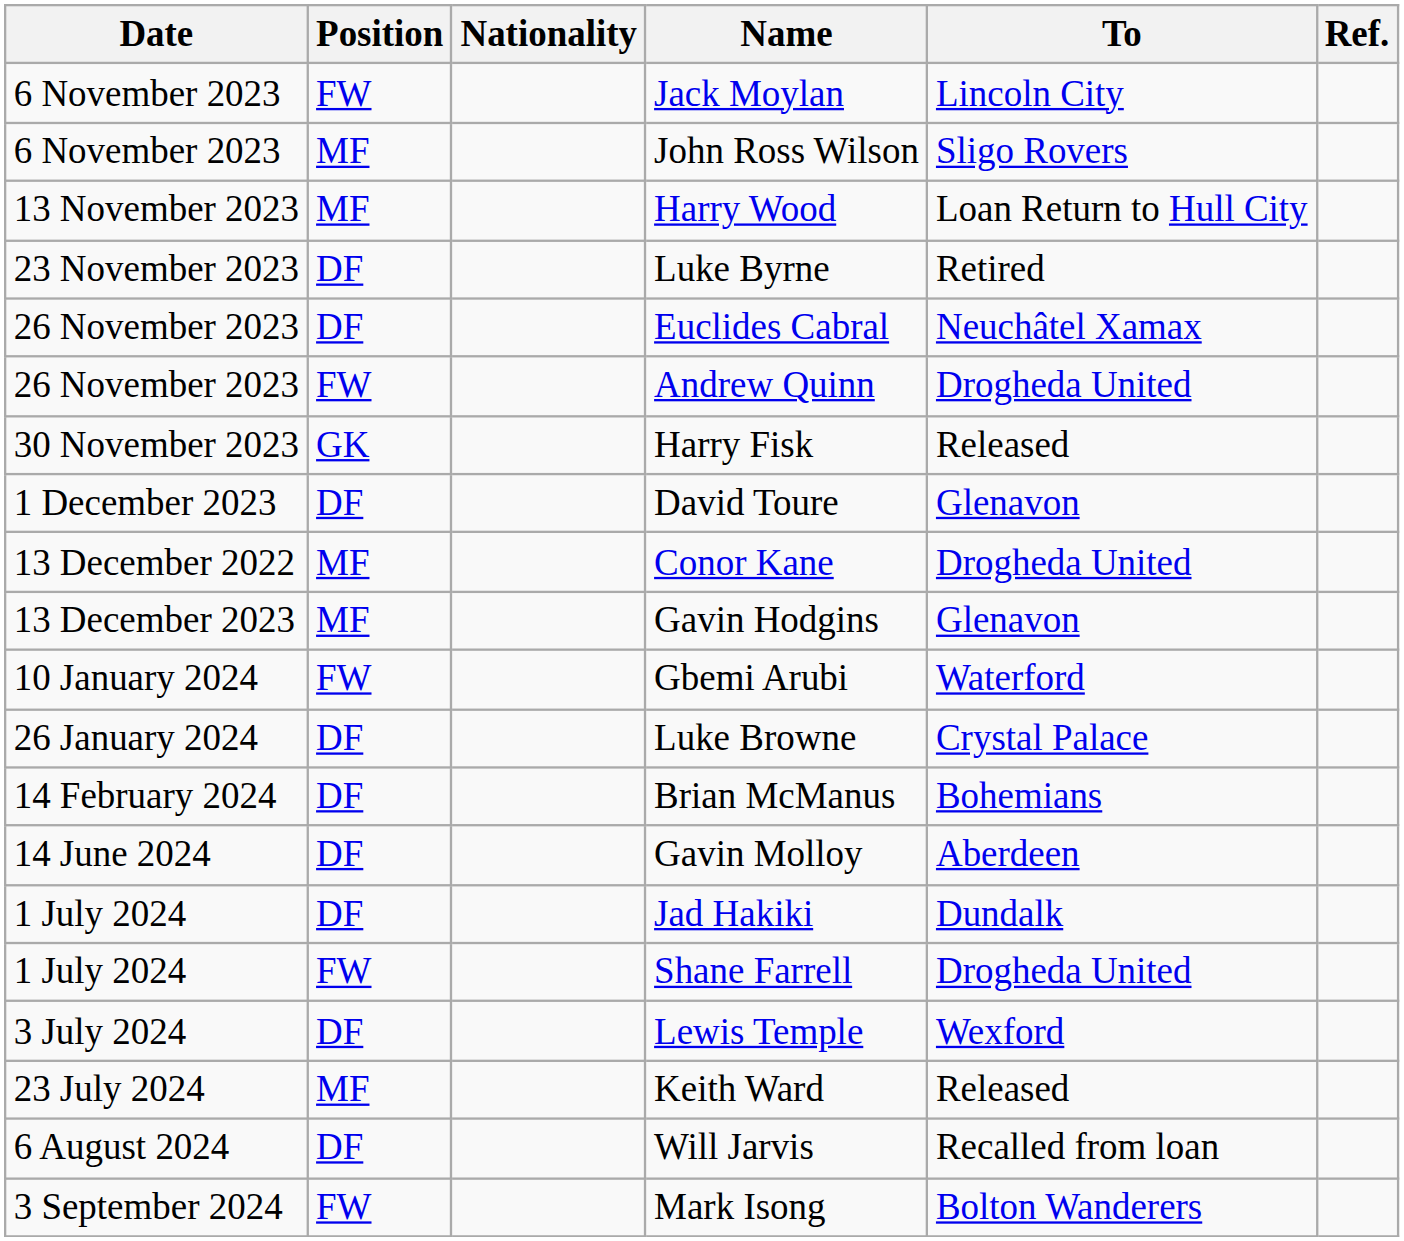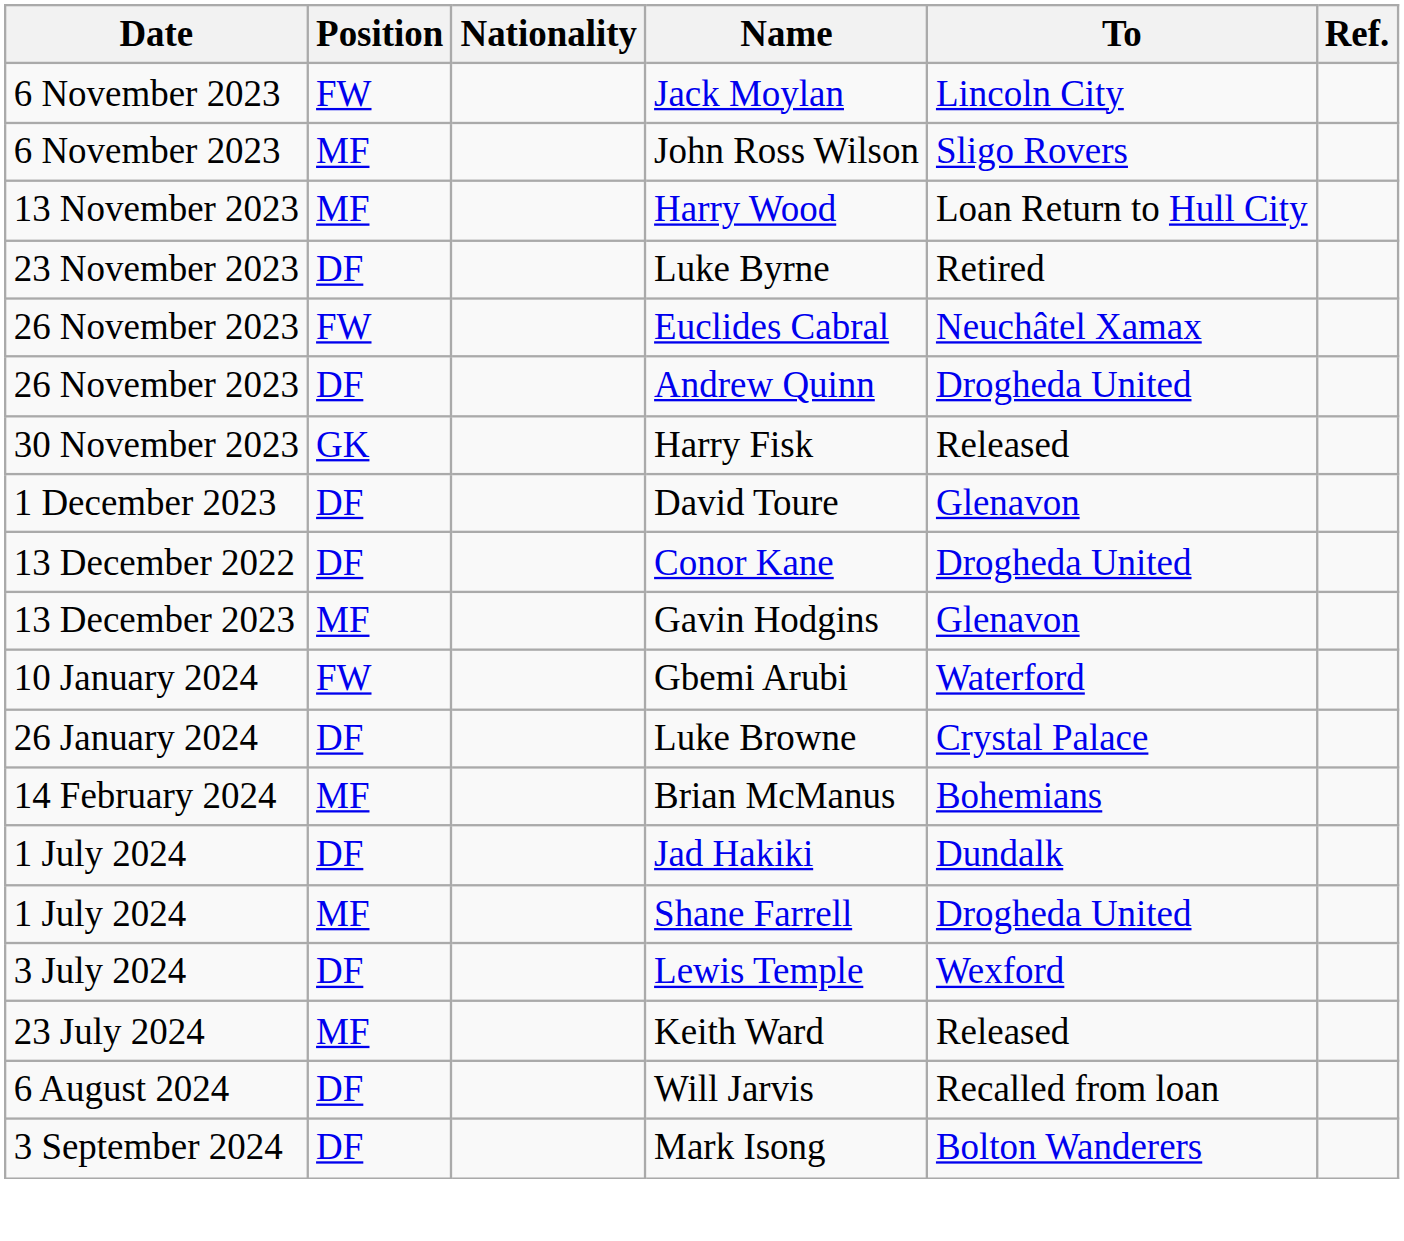Euclides Cabral | Position: DF -> FW
Andrew Quinn | Position: FW -> DF
Conor Kane | Position: MF -> DF
Brian McManus | Position: DF -> MF
- row: 14 June 2024 | DF | Gavin Molloy | Aberdeen
Shane Farrell | Position: FW -> MF
Mark Isong | Position: FW -> DF
